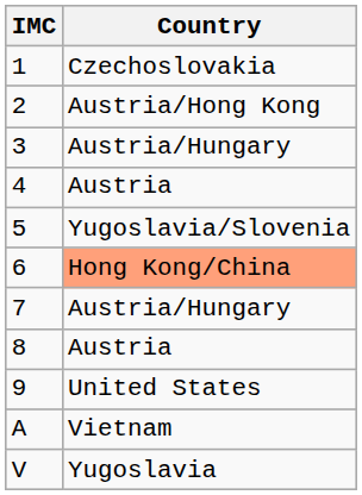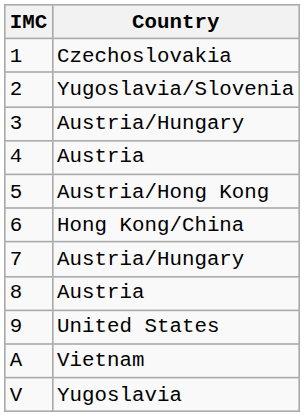2 | Country: Austria/Hong Kong -> Yugoslavia/Slovenia
5 | Country: Yugoslavia/Slovenia -> Austria/Hong Kong
6 | Country: lightsalmon background -> no background
